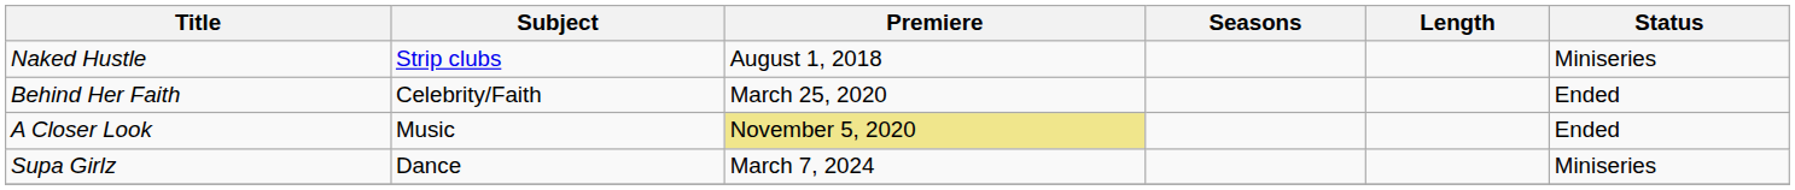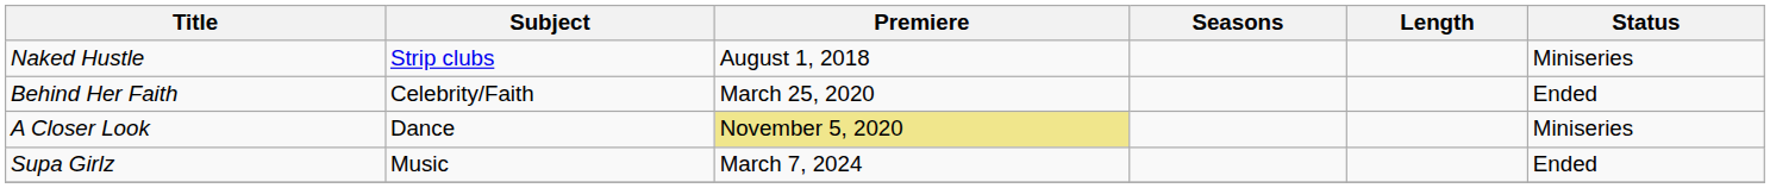A Closer Look | Subject: Music -> Dance
A Closer Look | Status: Ended -> Miniseries
Supa Girlz | Subject: Dance -> Music
Supa Girlz | Status: Miniseries -> Ended
